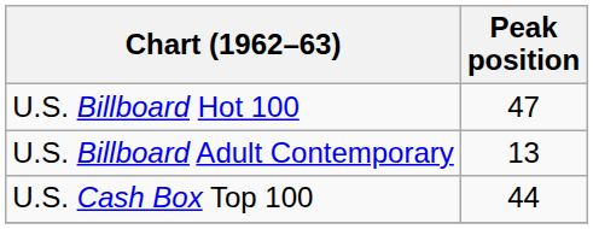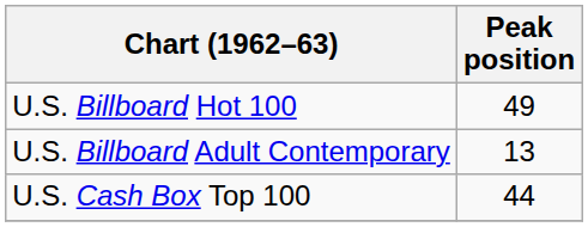U.S. Billboard Hot 100 | Peak position: 47 -> 49
